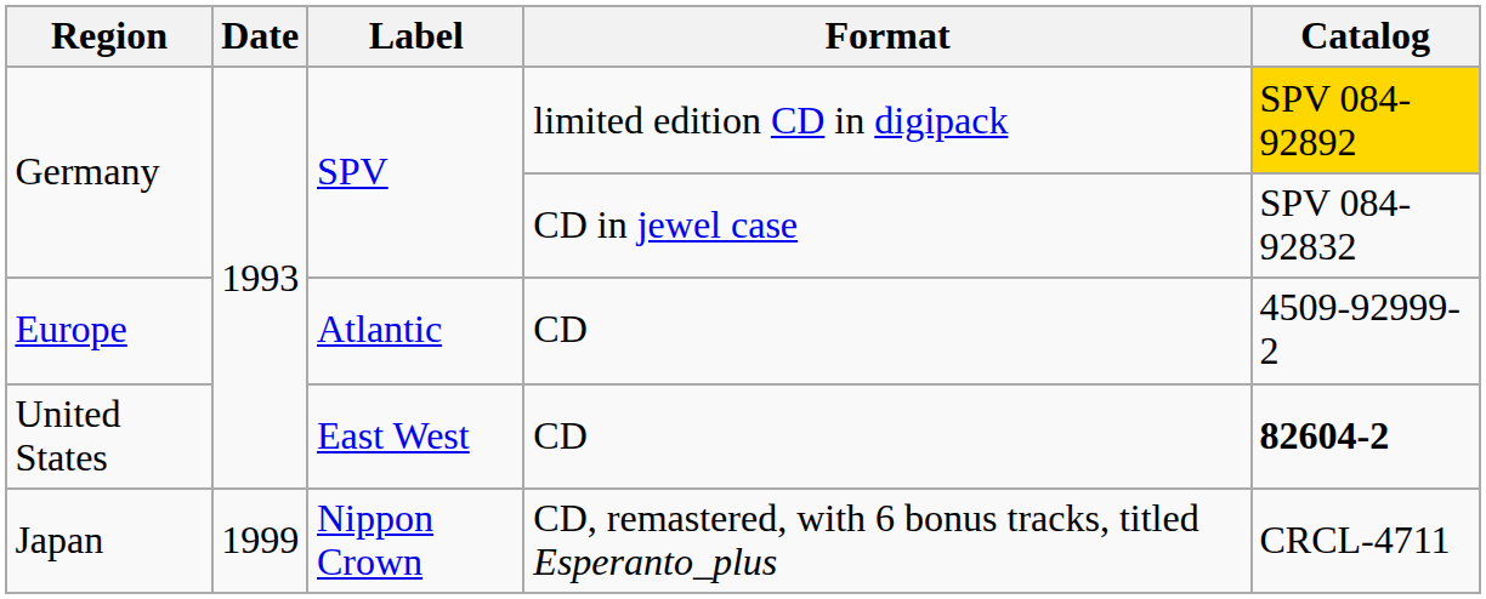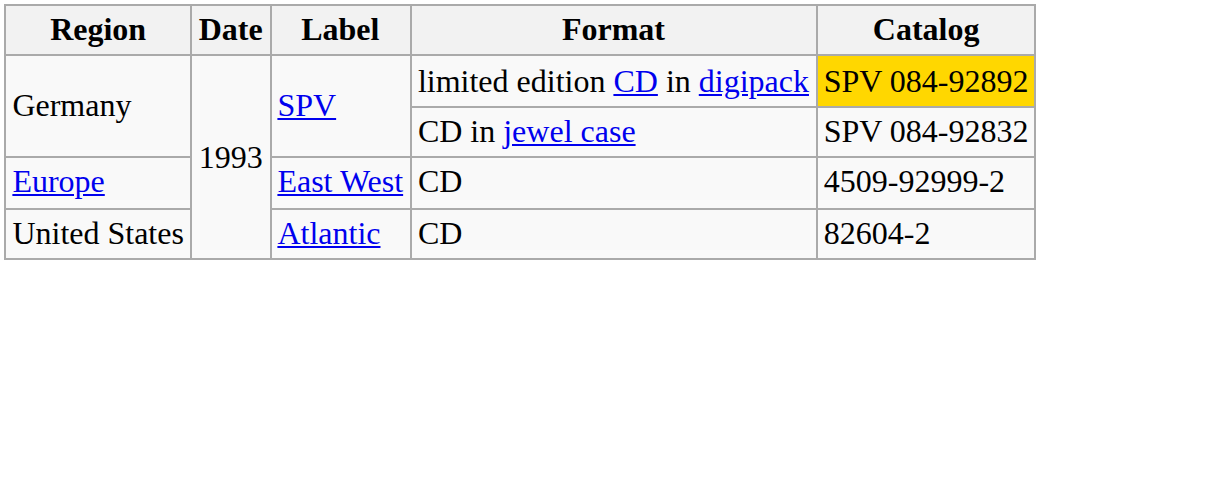Europe | Label: Atlantic -> East West
United States | Label: East West -> Atlantic
United States | Catalog: bold -> normal
- row: Japan | 1999 | Nippon Crown | CD, remastered, with 6 bonus tracks, titled Esperanto_plus | CRCL-4711
